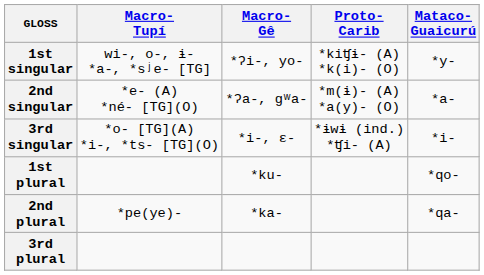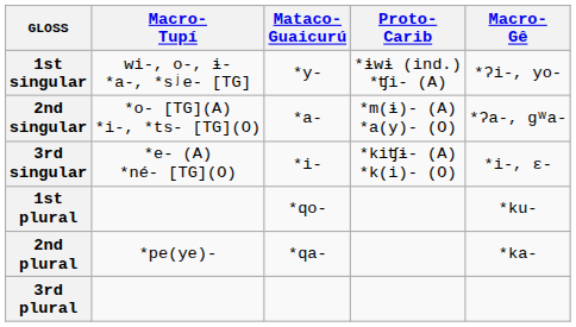columns swapped: Macro- Gê <-> Mataco- Guaicurú
1st singular | Proto- Carib: *kiʧɨ- (A) *k(i)- (O) -> *ɨwɨ (ind.) *ʧi- (A)
2nd singular | Macro- Tupí: *e- (A) *né- [TG](O) -> *o- [TG](A) *i-, *ts- [TG](O)
3rd singular | Macro- Tupí: *o- [TG](A) *i-, *ts- [TG](O) -> *e- (A) *né- [TG](O)
3rd singular | Proto- Carib: *ɨwɨ (ind.) *ʧi- (A) -> *kiʧɨ- (A) *k(i)- (O)
